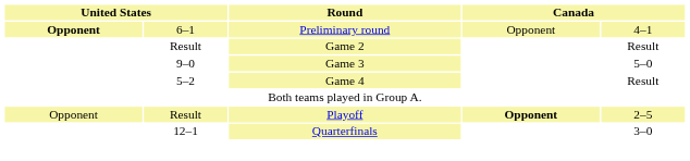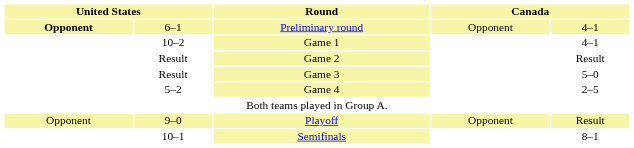+ row: 10–2 | Game 1 | 4–1
Game 3 | column 2: 9–0 -> Result
Game 4 | column 5: Result -> 2–5
Playoff | column 2: Result -> 9–0
Playoff | column 4: bold -> normal
Playoff | column 5: 2–5 -> Result
- row: 12–1 | Quarterfinals | 3–0
+ row: 10–1 | Semifinals | 8–1
